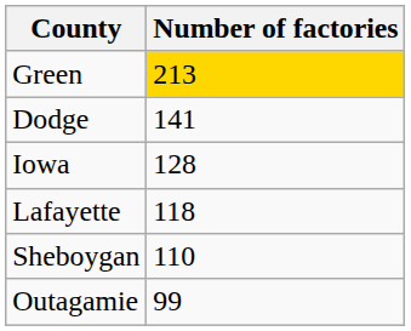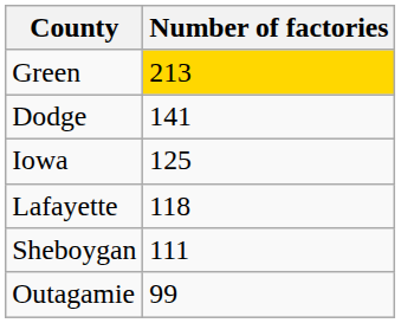Iowa | Number of factories: 128 -> 125
Sheboygan | Number of factories: 110 -> 111
